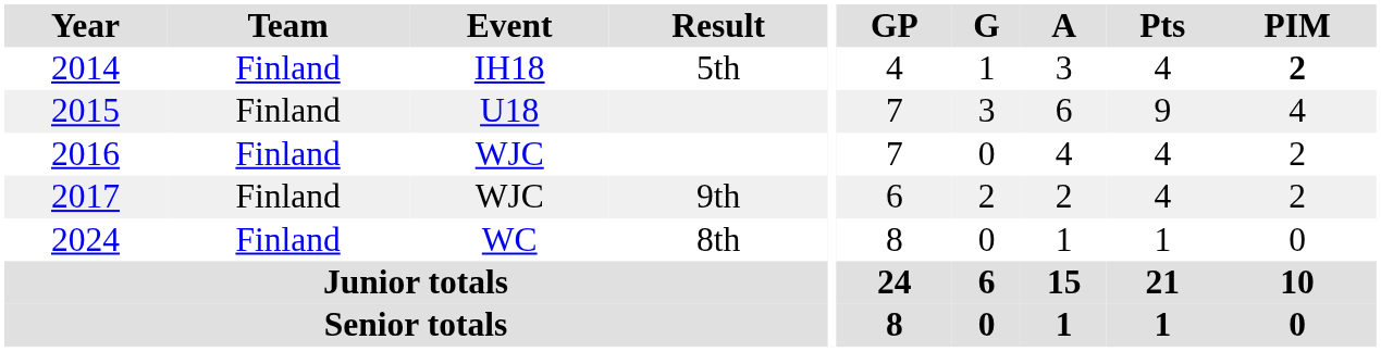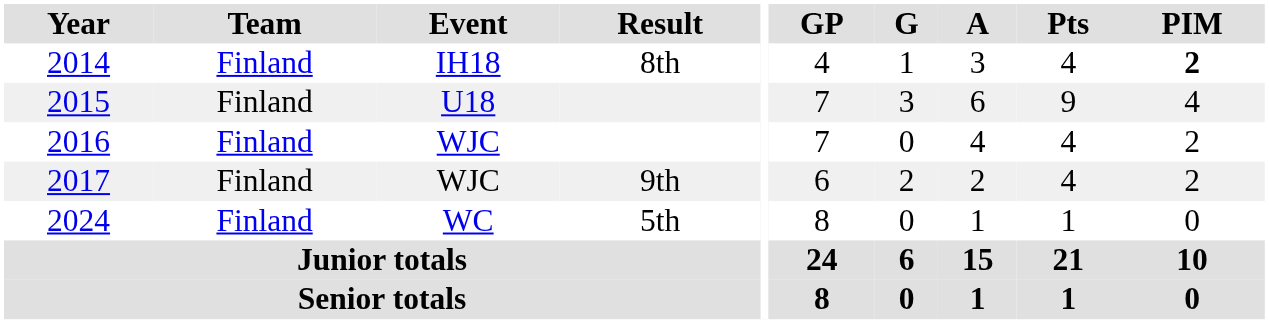2014 | Result: 5th -> 8th
2024 | Result: 8th -> 5th
